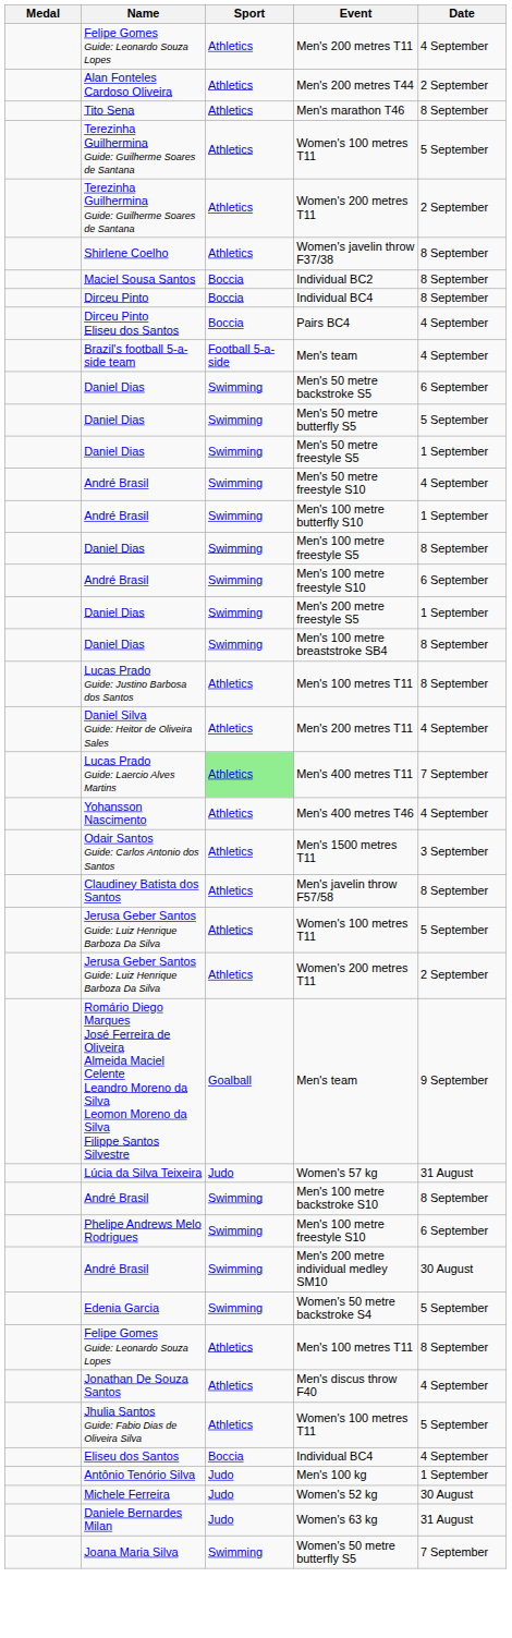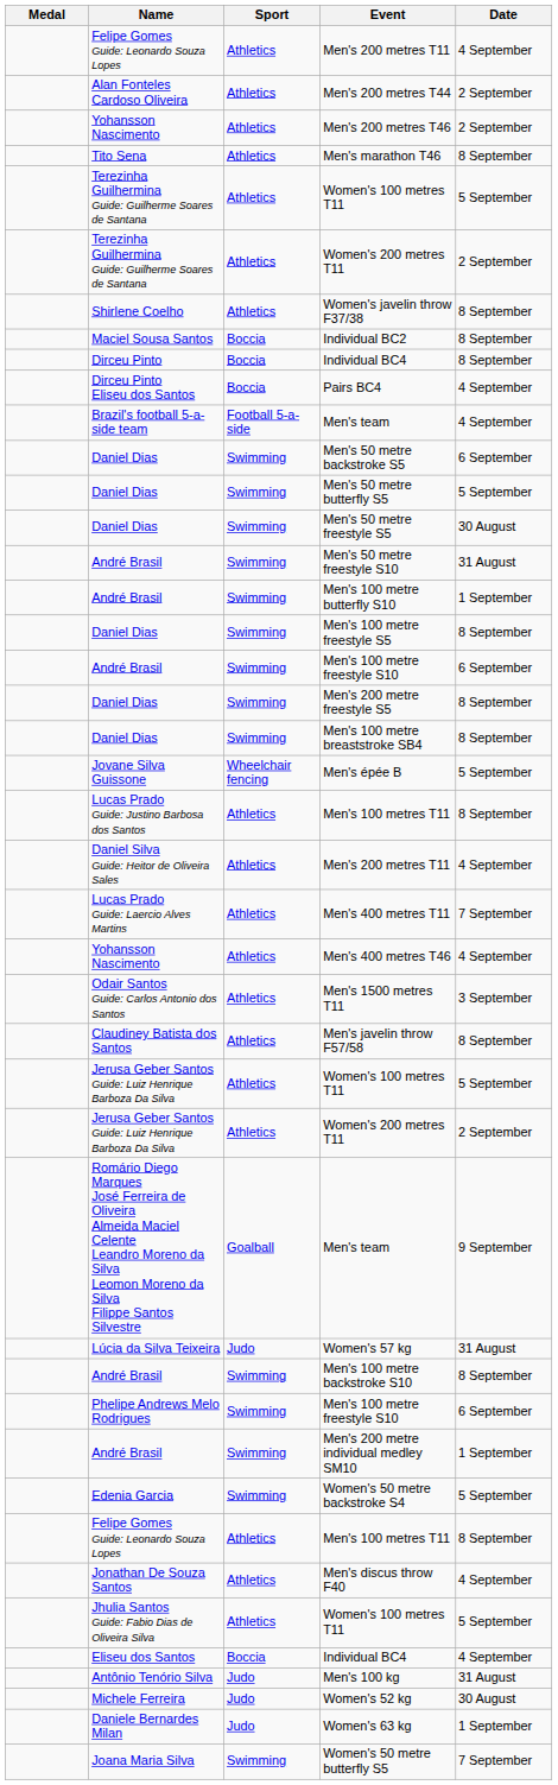+ row: Yohansson Nascimento | Athletics | Men's 200 metres T46 | 2 September
Men's 50 metre freestyle S5 | Date: 1 September -> 30 August
Men's 50 metre freestyle S10 | Date: 4 September -> 31 August
Men's 200 metre freestyle S5 | Date: 1 September -> 8 September
+ row: Jovane Silva Guissone | Wheelchair fencing | Men's épée B | 5 September
Men's 400 metres T11 | Sport: lightgreen background -> no background
Men's 200 metre individual medley SM10 | Date: 30 August -> 1 September
Men's 100 kg | Date: 1 September -> 31 August
Women's 63 kg | Date: 31 August -> 1 September
